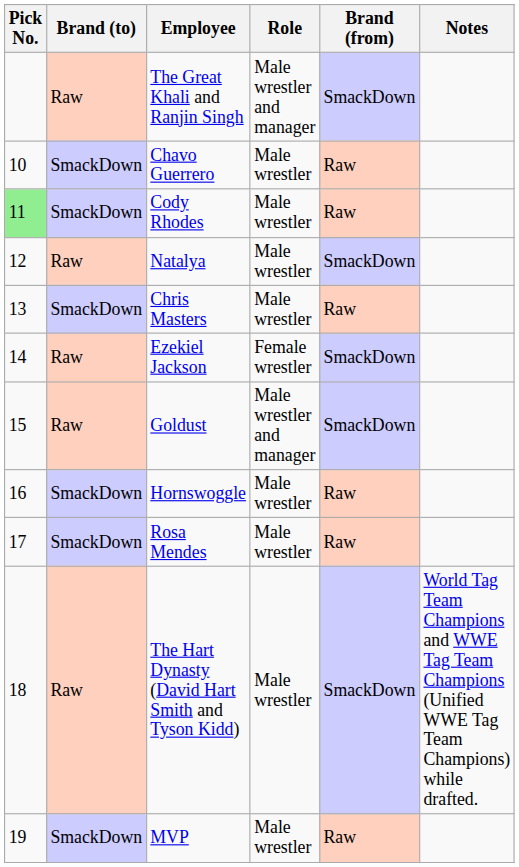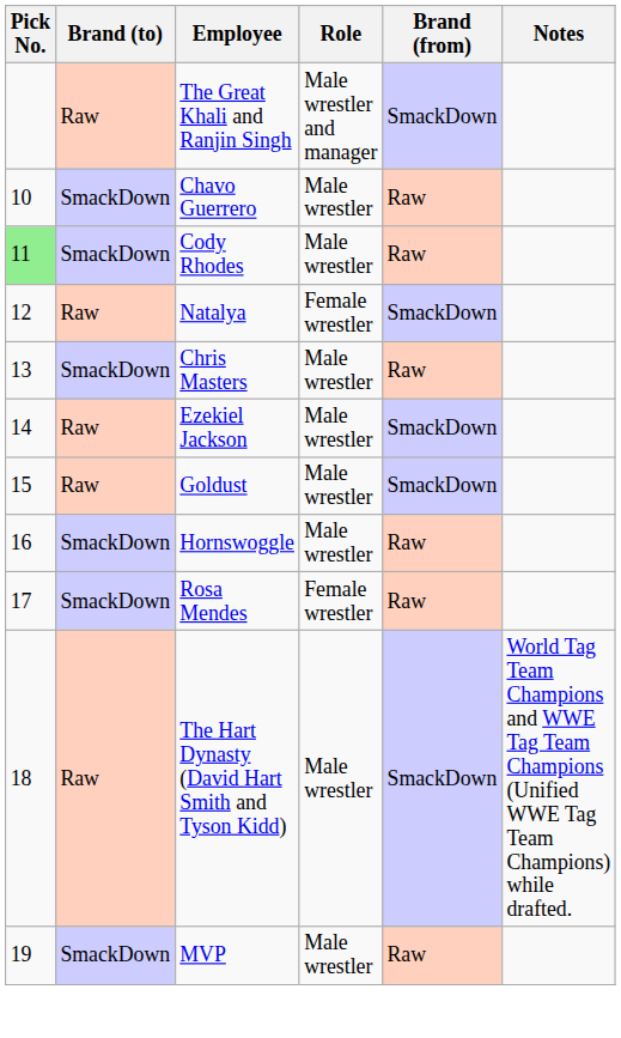Natalya | Role: Male wrestler -> Female wrestler
Ezekiel Jackson | Role: Female wrestler -> Male wrestler
Goldust | Role: Male wrestler and manager -> Male wrestler
Rosa Mendes | Role: Male wrestler -> Female wrestler
